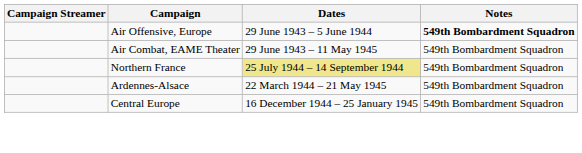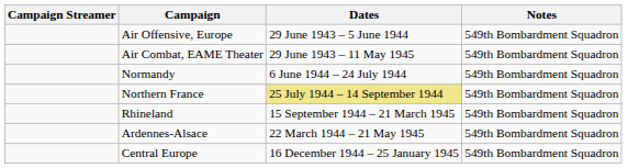Air Offensive, Europe | Notes: bold -> normal
+ row: Normandy | 6 June 1944 – 24 July 1944 | 549th Bombardment Squadron
+ row: Rhineland | 15 September 1944 – 21 March 1945 | 549th Bombardment Squadron
